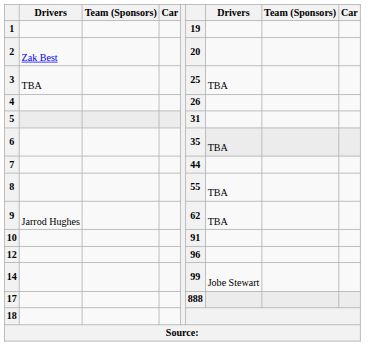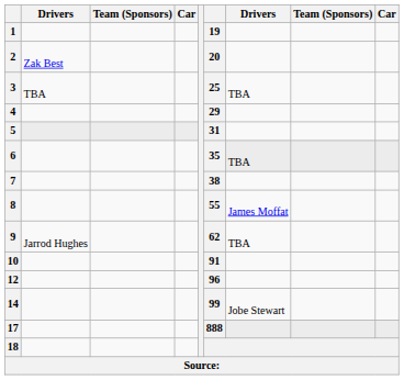4 | column 6: 26 -> 29
7 | column 6: 44 -> 38
8 | column 7: TBA -> James Moffat
